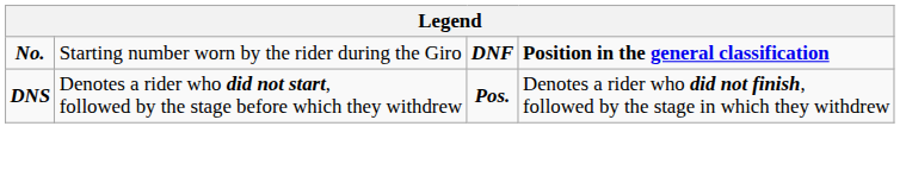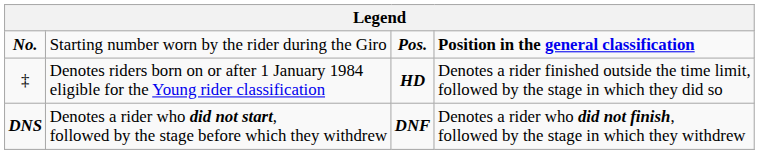No. | column 3: DNF -> Pos.
+ row: ‡ | Denotes riders born on or after 1 January 1984 eligible for the Young rider classification | HD | Denotes a rider finished outside the time limit, followed by the stage in which they did so
DNS | column 3: Pos. -> DNF
